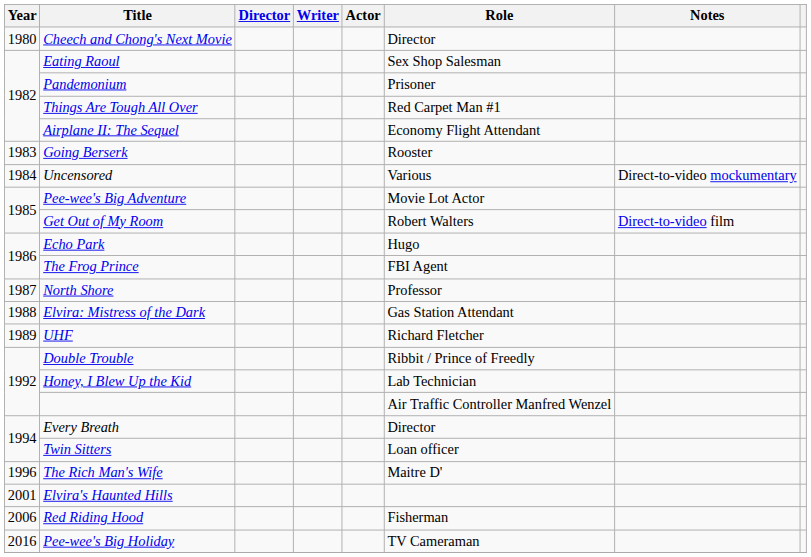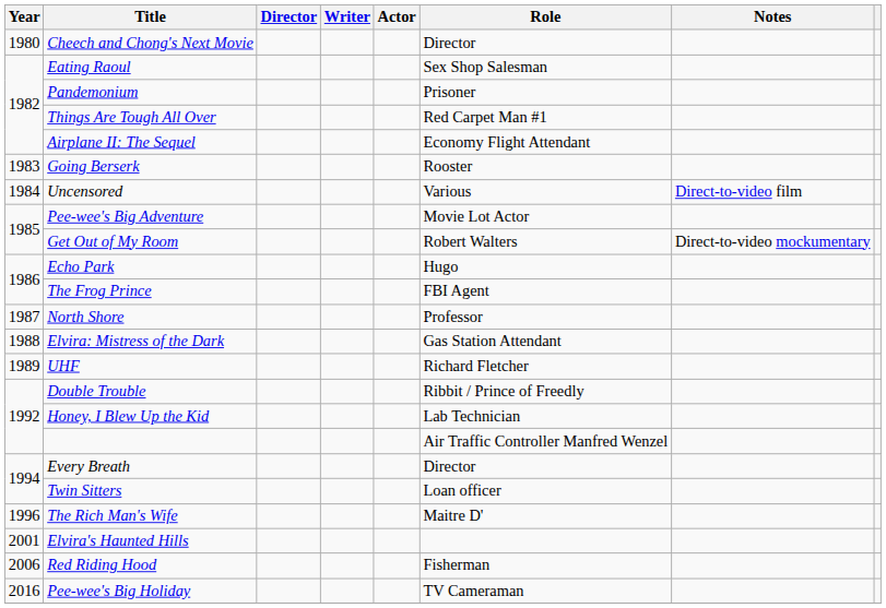Uncensored | Notes: Direct-to-video mockumentary -> Direct-to-video film
Get Out of My Room | Notes: Direct-to-video film -> Direct-to-video mockumentary
